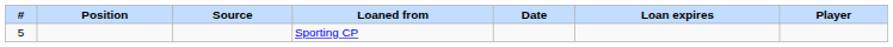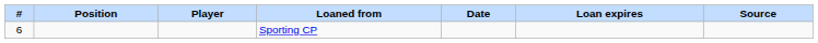columns swapped: Player <-> Source
Sporting CP | #: 5 -> 6
